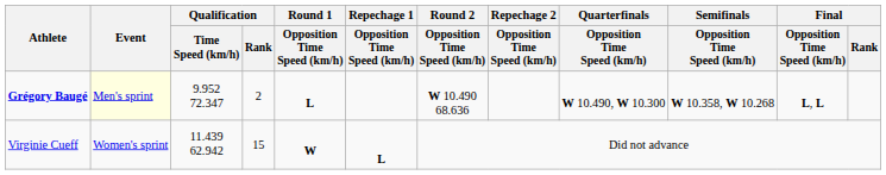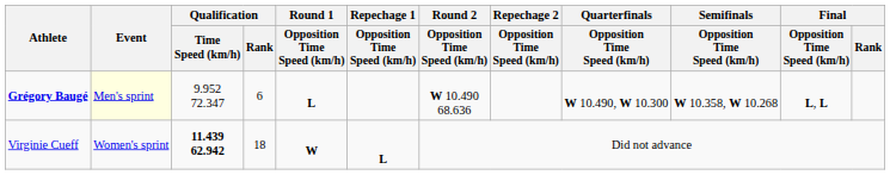Grégory Baugé | Qualification / Rank: 2 -> 6
Virginie Cueff | Qualification / Time Speed (km/h): normal -> bold
Virginie Cueff | Qualification / Rank: 15 -> 18
